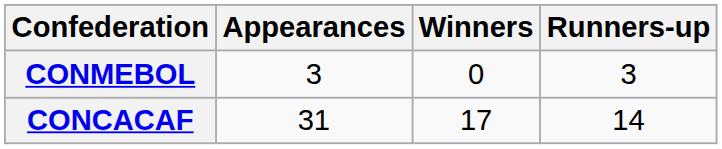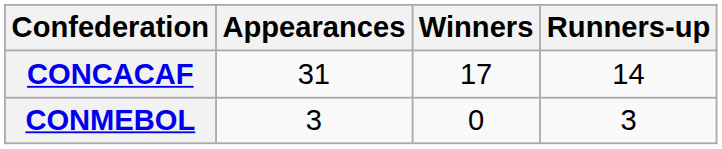rows swapped: CONCACAF <-> CONMEBOL
